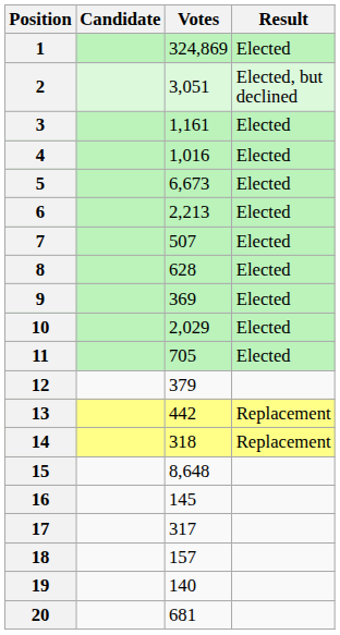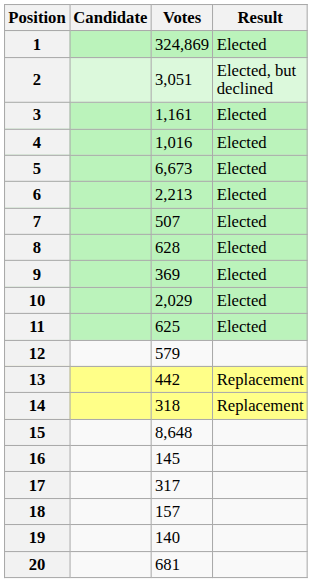11 | Votes: 705 -> 625
12 | Votes: 379 -> 579
